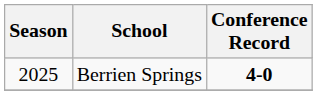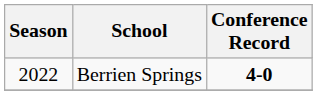Berrien Springs | Season: 2025 -> 2022
